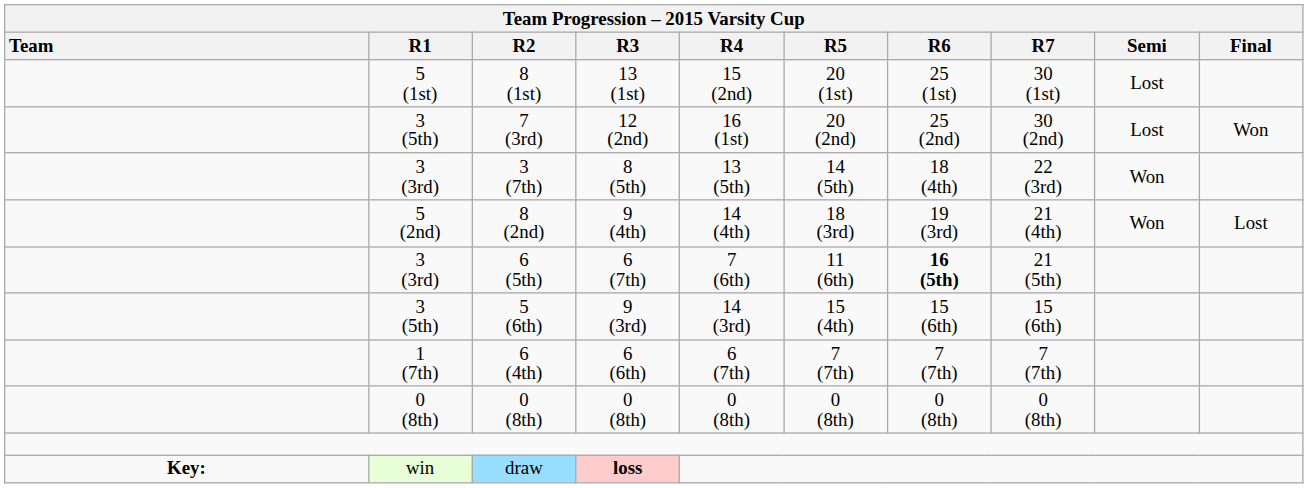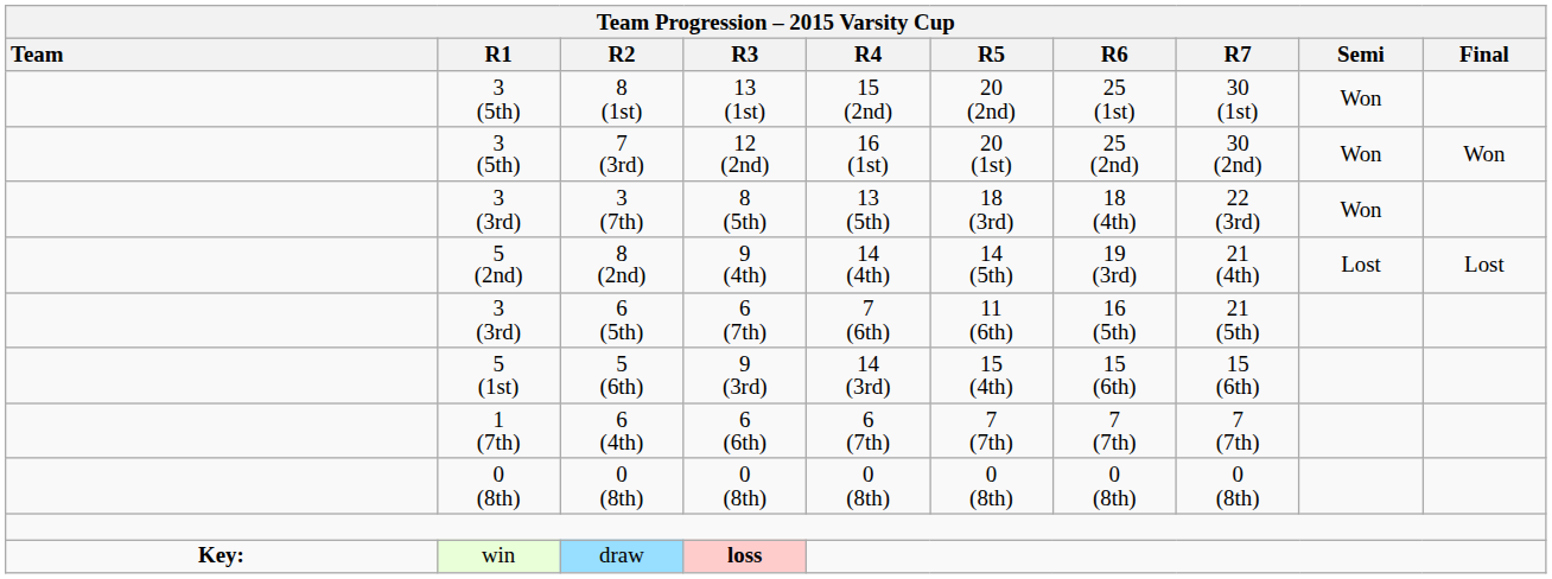8 (1st) | Team Progression – 2015 Varsity Cup / R1: 5 (1st) -> 3 (5th)
8 (1st) | Team Progression – 2015 Varsity Cup / R5: 20 (1st) -> 20 (2nd)
8 (1st) | Team Progression – 2015 Varsity Cup / Semi: Lost -> Won
7 (3rd) | Team Progression – 2015 Varsity Cup / R5: 20 (2nd) -> 20 (1st)
7 (3rd) | Team Progression – 2015 Varsity Cup / Semi: Lost -> Won
3 (7th) | Team Progression – 2015 Varsity Cup / R5: 14 (5th) -> 18 (3rd)
8 (2nd) | Team Progression – 2015 Varsity Cup / R5: 18 (3rd) -> 14 (5th)
8 (2nd) | Team Progression – 2015 Varsity Cup / Semi: Won -> Lost
6 (5th) | Team Progression – 2015 Varsity Cup / R6: bold -> normal
5 (6th) | Team Progression – 2015 Varsity Cup / R1: 3 (5th) -> 5 (1st)
